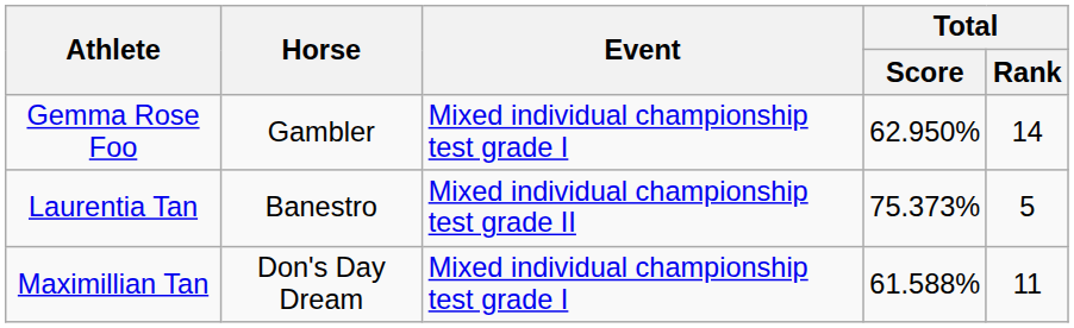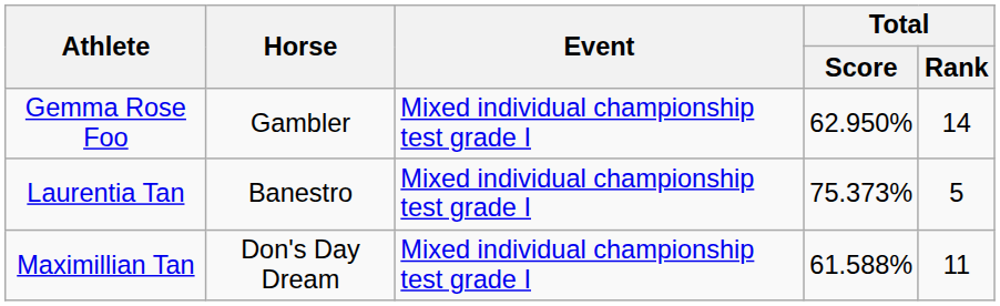Laurentia Tan | Event: Mixed individual championship test grade II -> Mixed individual championship test grade I
